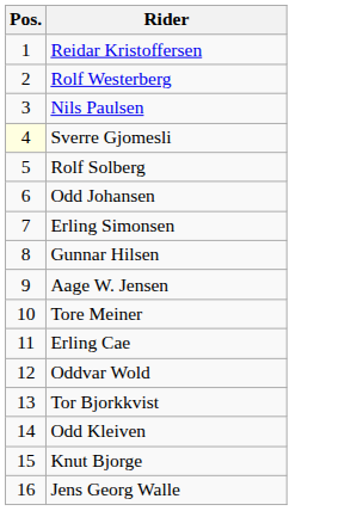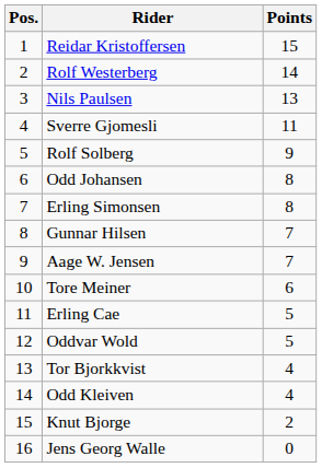+ column: Points | 15 | 14 | 13 | 11 | 9 | 8 | 8 | 7 | 7 | 6 | 5 | 5 | 4 | 4 | 2 | 0
Sverre Gjomesli | Pos.: lightyellow background -> no background
